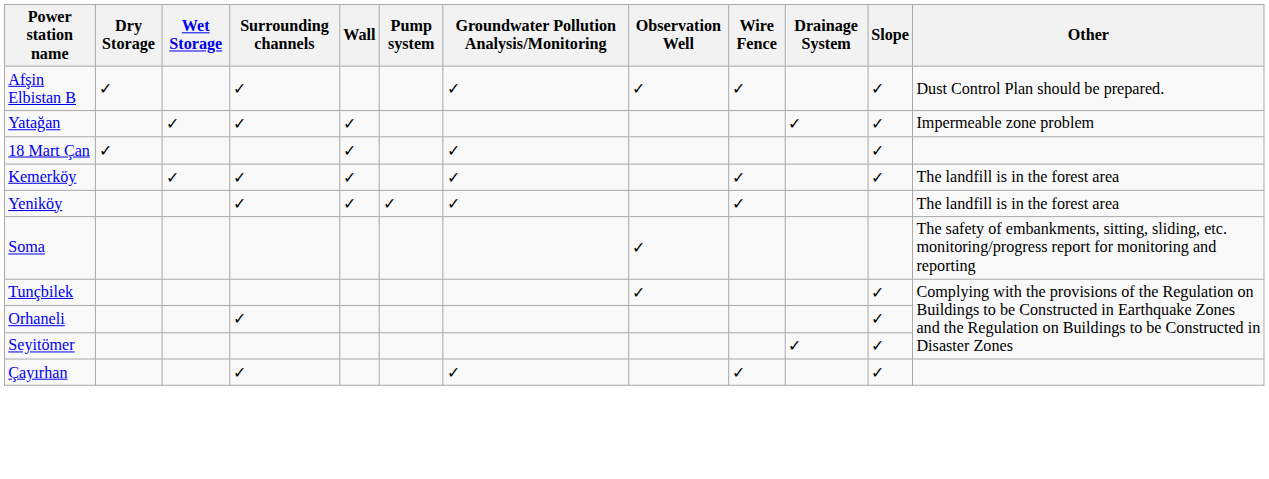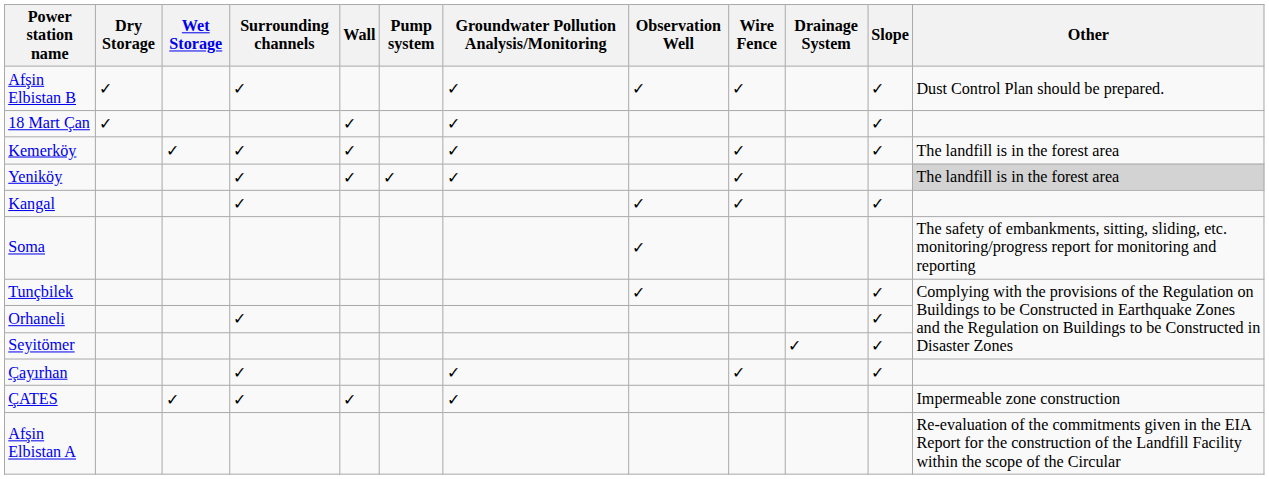- row: Yatağan | ✓ | ✓ | ✓ | ✓ | ✓ | Impermeable zone problem
Yeniköy | Other: no background -> lightgrey background
+ row: Kangal | ✓ | ✓ | ✓ | ✓
+ row: ÇATES | ✓ | ✓ | ✓ | ✓ | Impermeable zone construction
+ row: Afşin Elbistan A | Re-evaluation of the commitments given in the EIA Report for the construction of the Landfill Facility within the scope of the Circular
